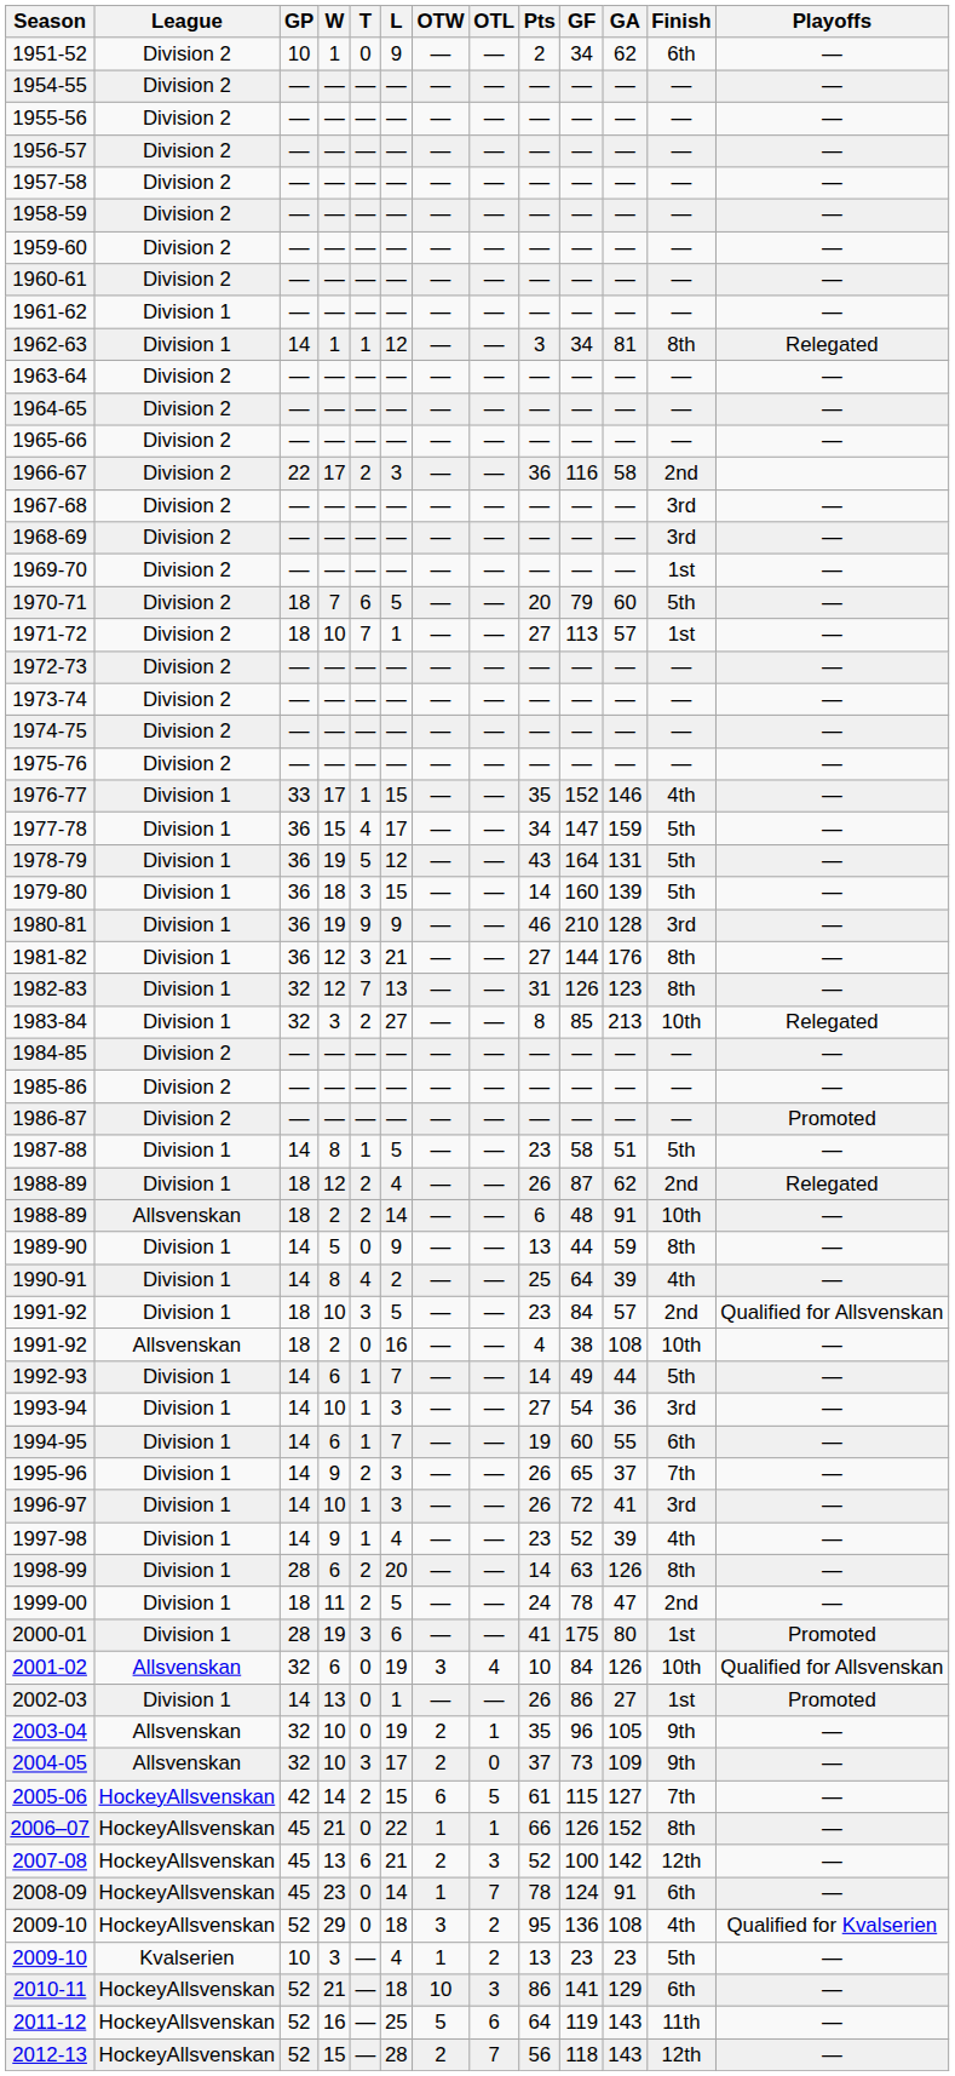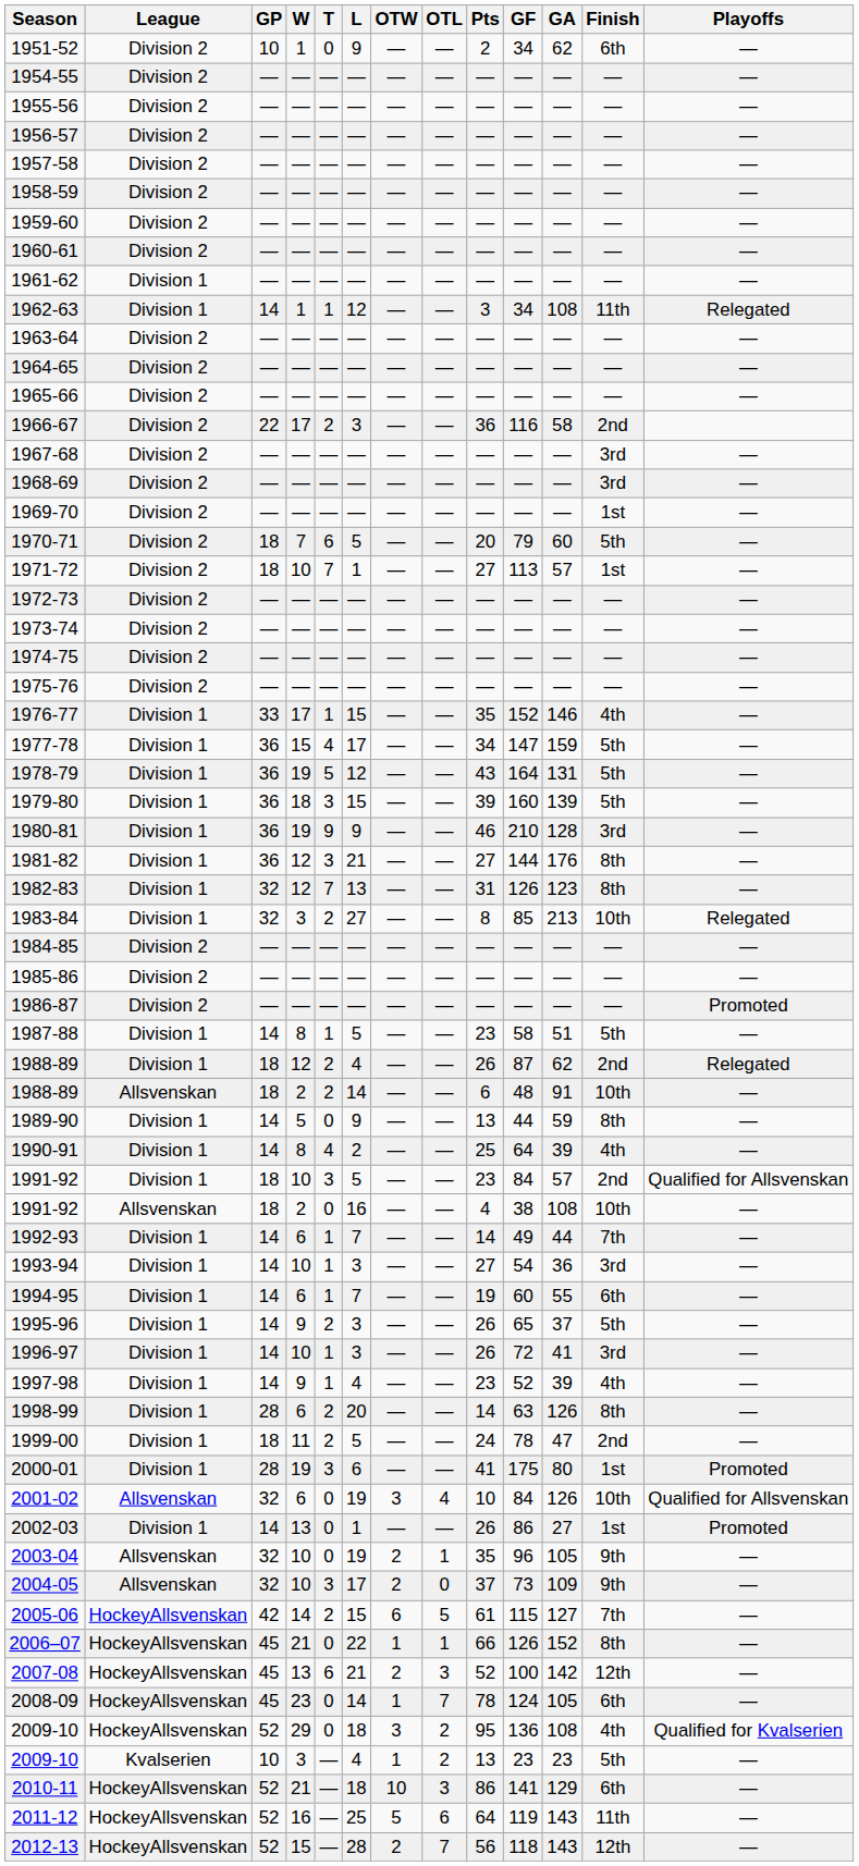1962-63 | GA: 81 -> 108
1962-63 | Finish: 8th -> 11th
1979-80 | Pts: 14 -> 39
1992-93 | Finish: 5th -> 7th
1995-96 | Finish: 7th -> 5th
2008-09 | GA: 91 -> 105
